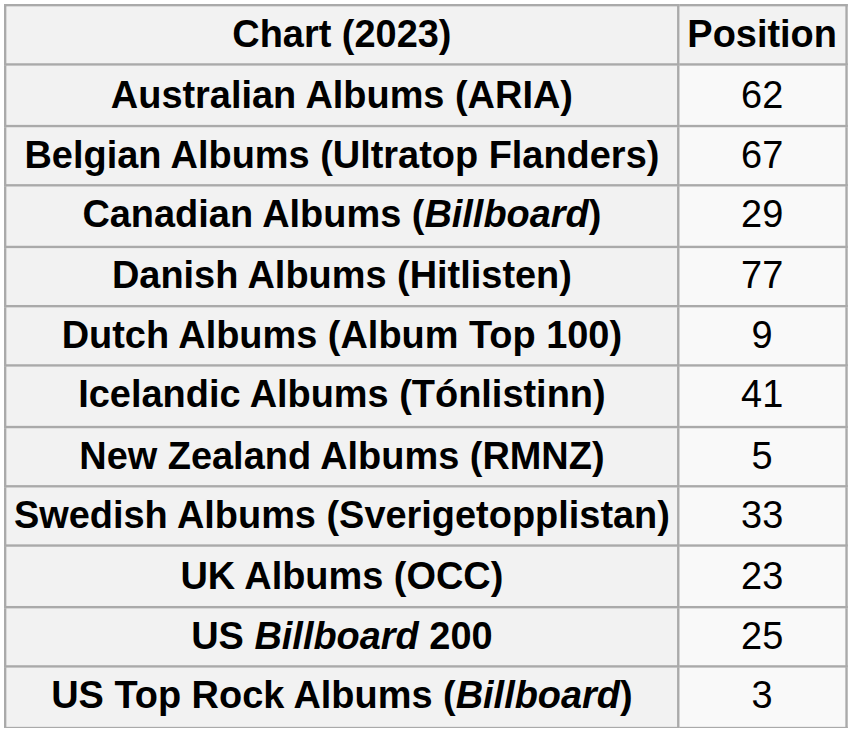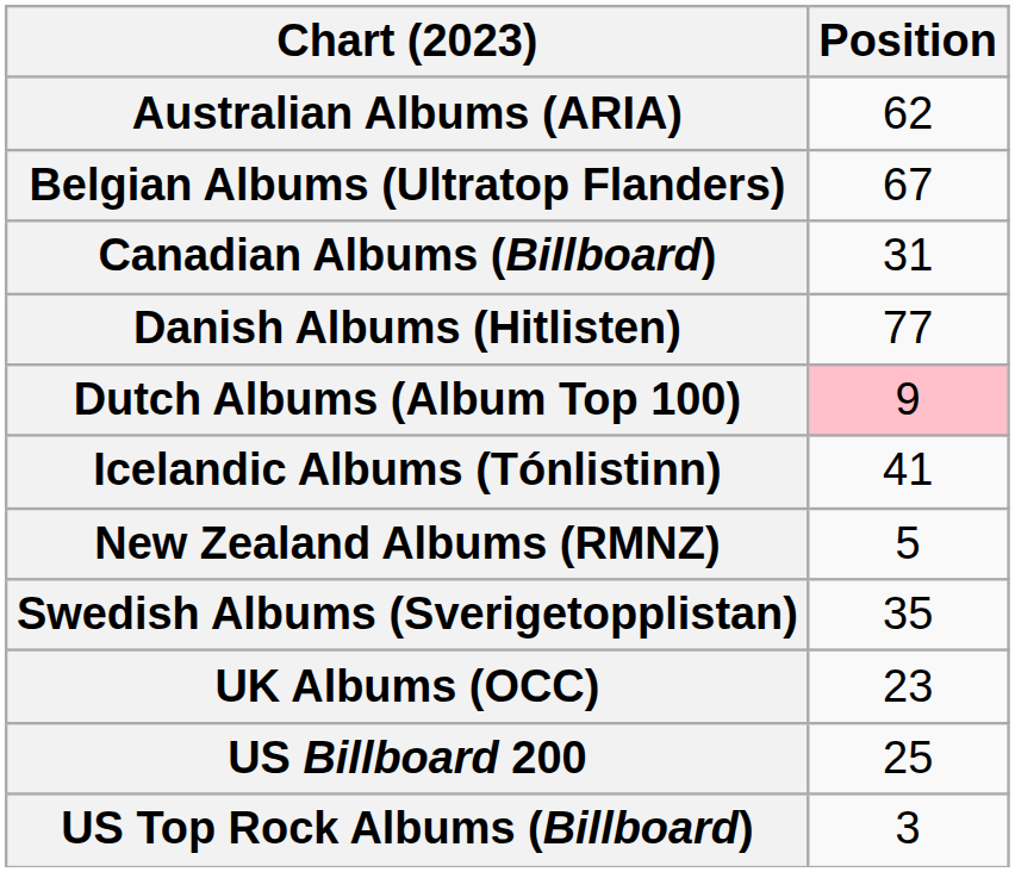Canadian Albums (Billboard) | Position: 29 -> 31
Dutch Albums (Album Top 100) | Position: no background -> pink background
Swedish Albums (Sverigetopplistan) | Position: 33 -> 35
